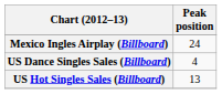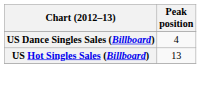- row: Mexico Ingles Airplay (Billboard) | 24
